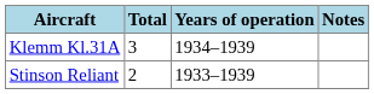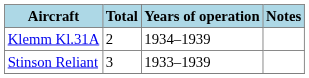Klemm Kl.31A | Total: 3 -> 2
Stinson Reliant | Total: 2 -> 3
